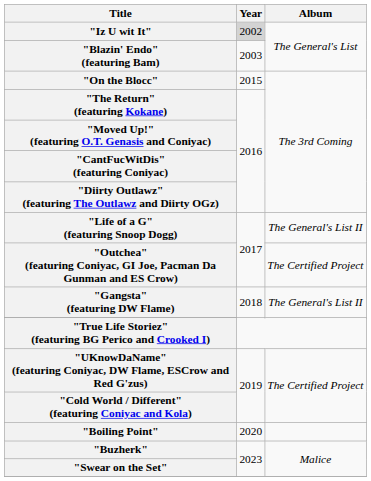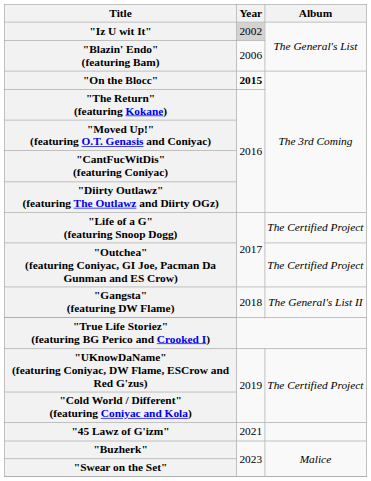"Blazin' Endo" (featuring Bam) | Year: 2003 -> 2006
"On the Blocc" | Year: normal -> bold
"Life of a G" (featuring Snoop Dogg) | Album: The General's List II -> The Certified Project
- row: "Boiling Point" | 2020
+ row: "45 Lawz of G'izm" | 2021
